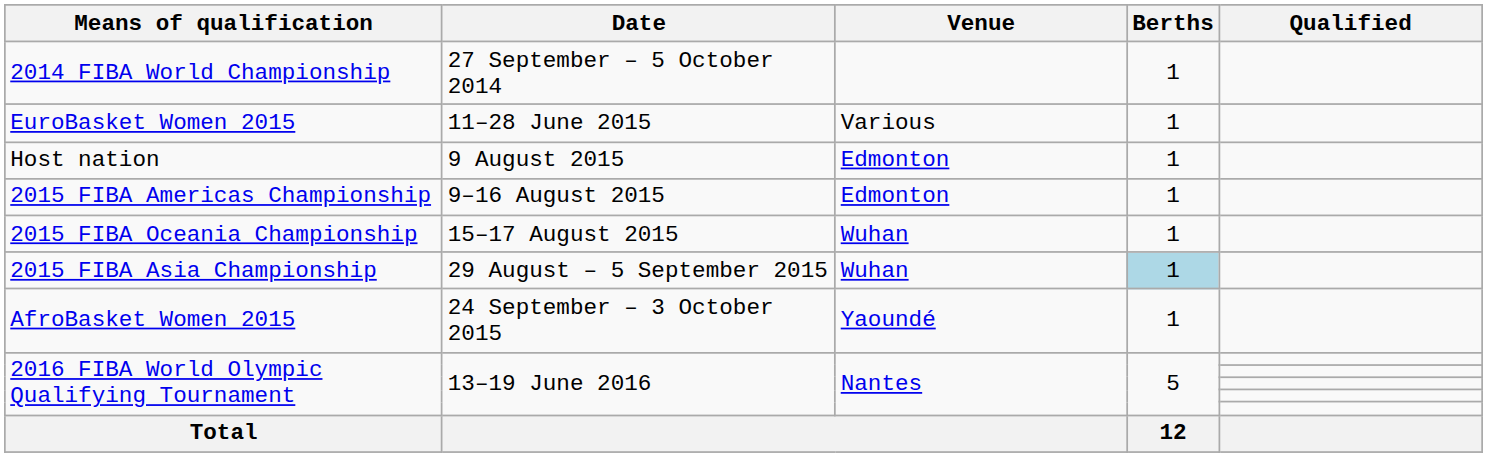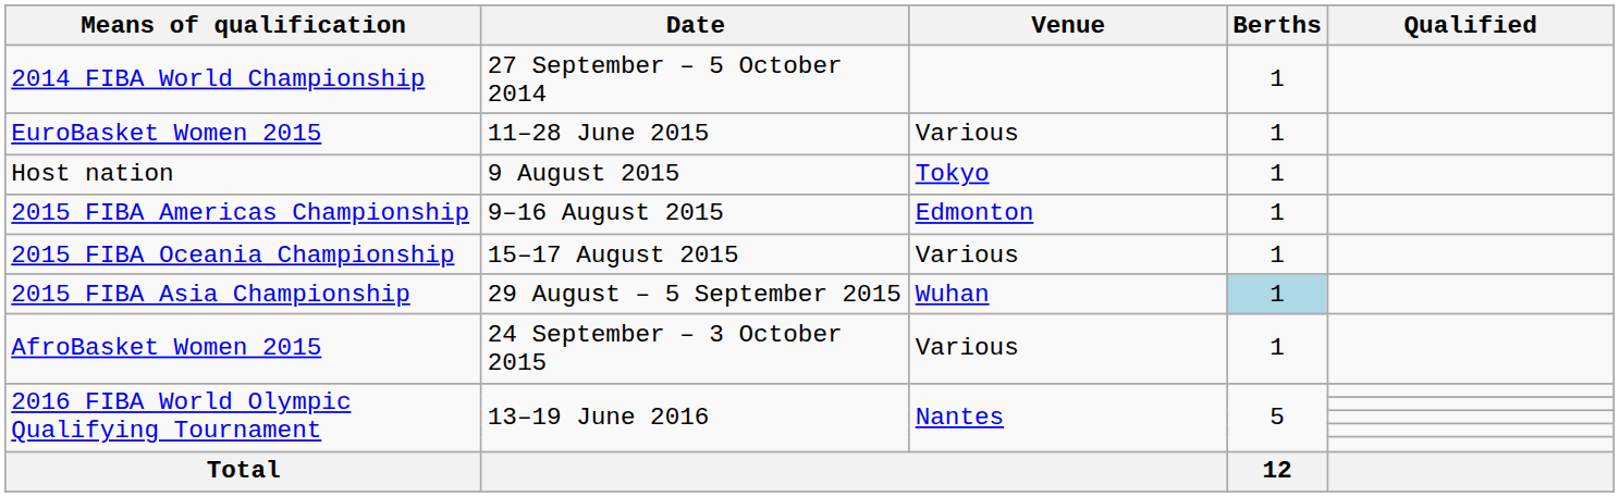Host nation | Venue: Edmonton -> Tokyo
2015 FIBA Oceania Championship | Venue: Wuhan -> Various
AfroBasket Women 2015 | Venue: Yaoundé -> Various
